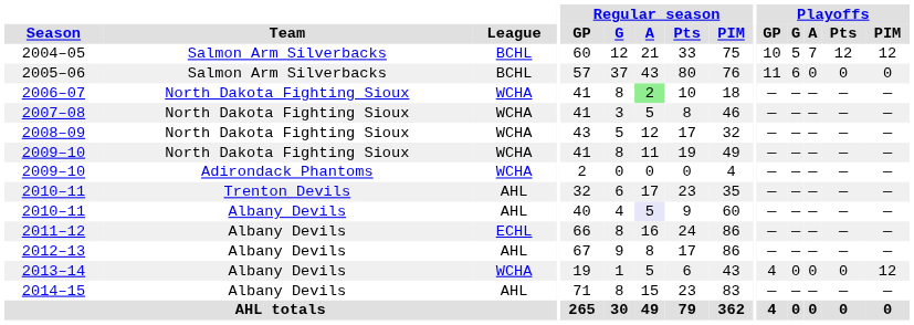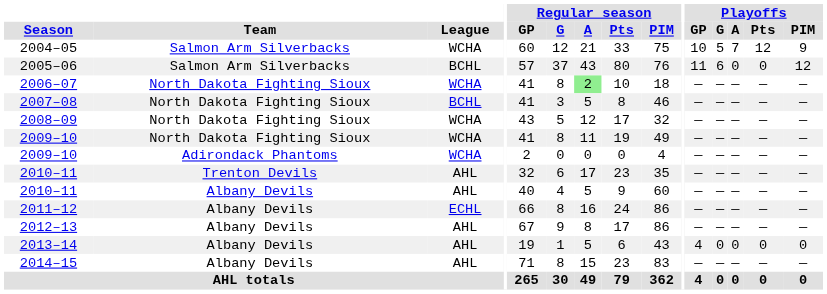2004–05 | League: BCHL -> WCHA
2004–05 | Playoffs / PIM: 12 -> 9
2005–06 | Playoffs / PIM: 0 -> 12
2007–08 | League: WCHA -> BCHL
2010–11 / Albany Devils | Regular season / A: lavender background -> no background
2013–14 | League: WCHA -> AHL
2013–14 | Playoffs / PIM: 12 -> 0
